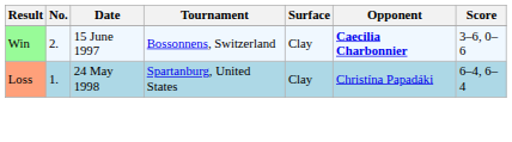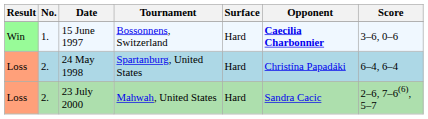15 June 1997 | No.: 2. -> 1.
15 June 1997 | Surface: Clay -> Hard
24 May 1998 | No.: 1. -> 2.
24 May 1998 | Surface: Clay -> Hard
+ row: Loss | 2. | 23 July 2000 | Mahwah, United States | Hard | Sandra Cacic | 2–6, 7–6(6), 5–7
